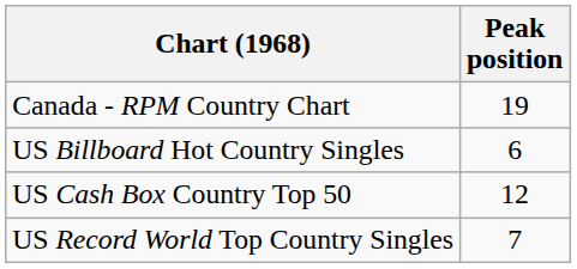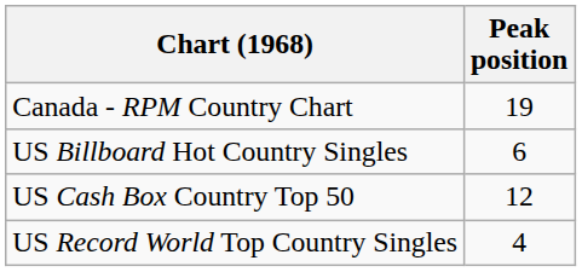US Record World Top Country Singles | Peak position: 7 -> 4
